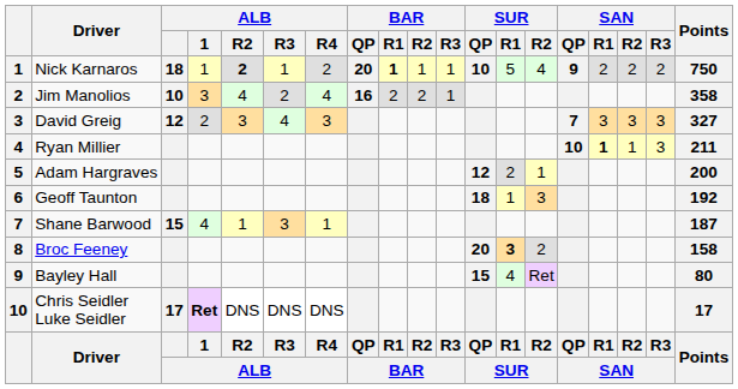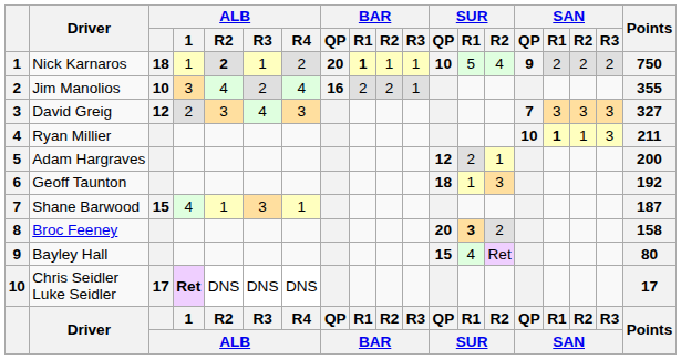Jim Manolios | Points: 358 -> 355
